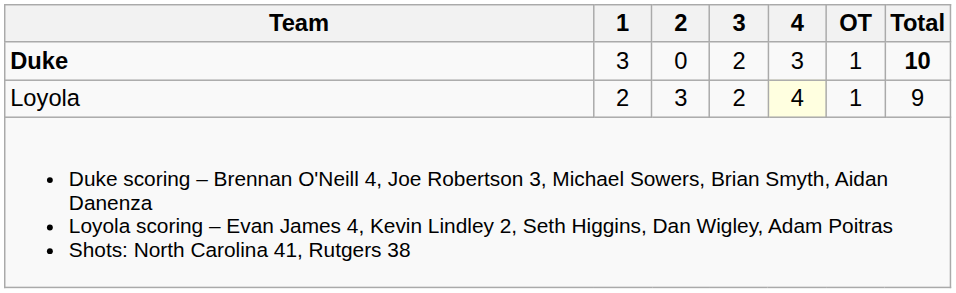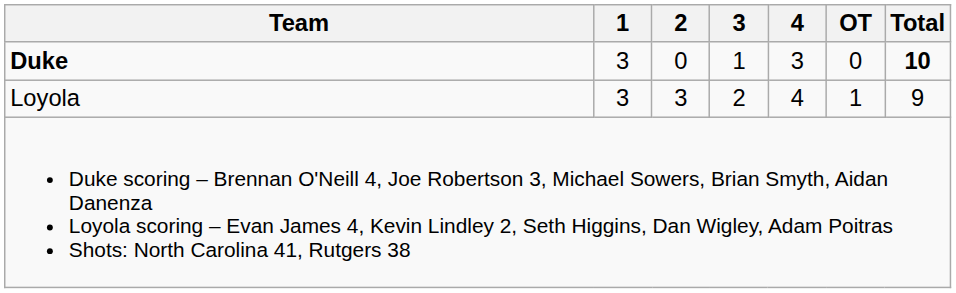Duke | 3: 2 -> 1
Duke | OT: 1 -> 0
Loyola | 1: 2 -> 3
Loyola | 4: lightyellow background -> no background
